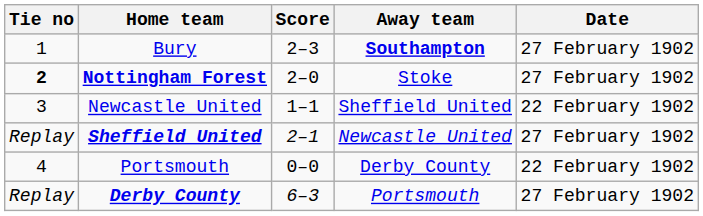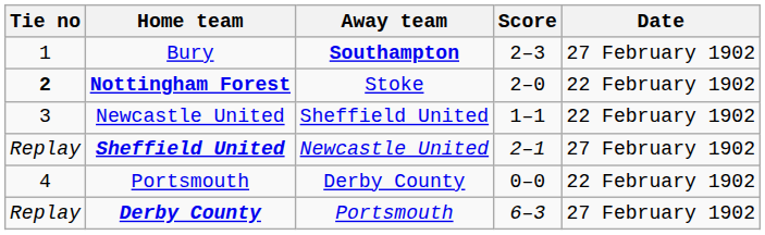columns swapped: Score <-> Away team
Nottingham Forest | Date: 27 February 1902 -> 22 February 1902
